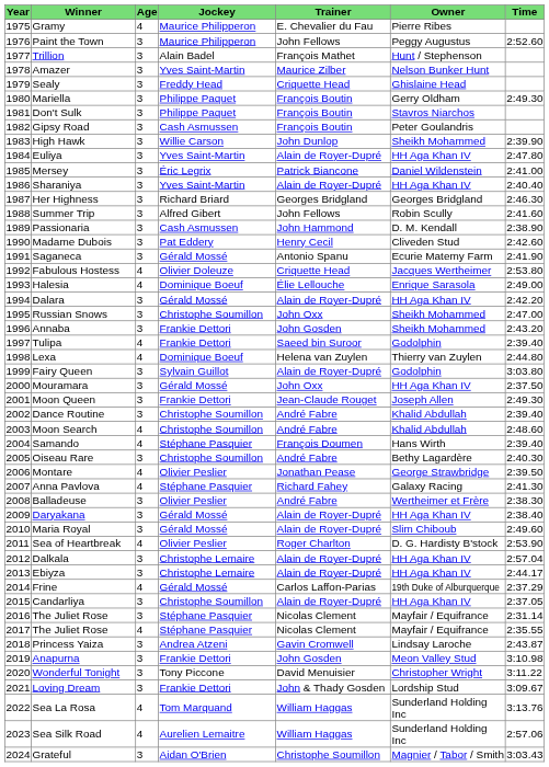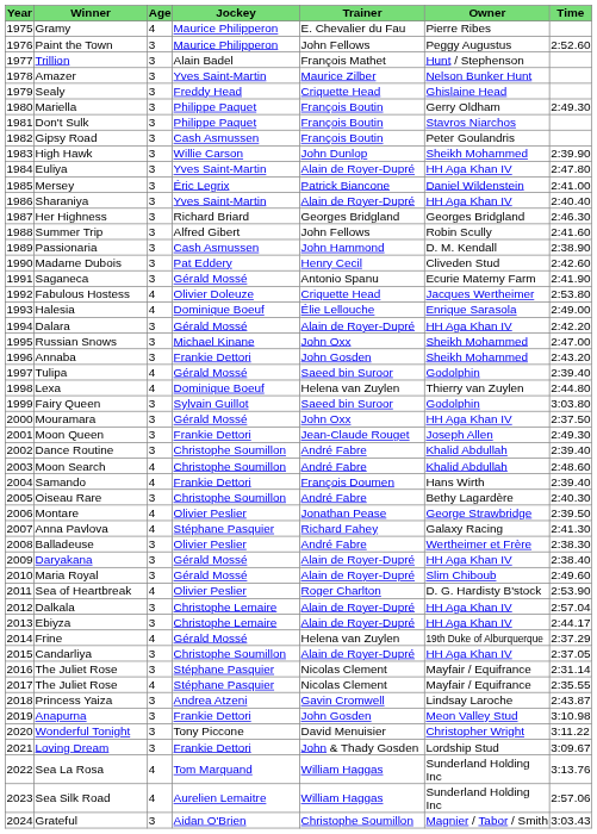Russian Snows | Jockey: Christophe Soumillon -> Michael Kinane
Tulipa | Jockey: Frankie Dettori -> Gérald Mossé
Fairy Queen | Trainer: Alain de Royer-Dupré -> Saeed bin Suroor
Samando | Jockey: Stéphane Pasquier -> Frankie Dettori
Frine | Trainer: Carlos Laffon-Parias -> Helena van Zuylen
